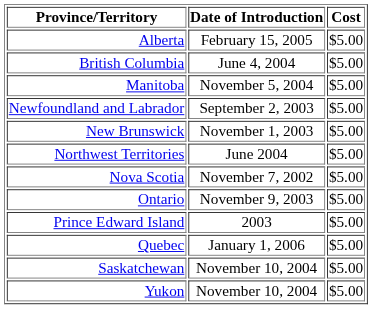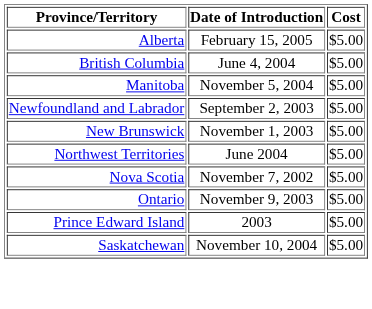- row: Quebec | January 1, 2006 | $5.00
- row: Yukon | November 10, 2004 | $5.00
